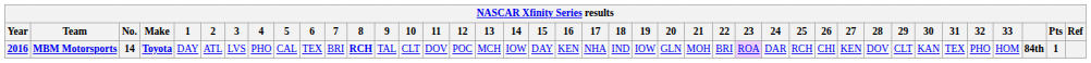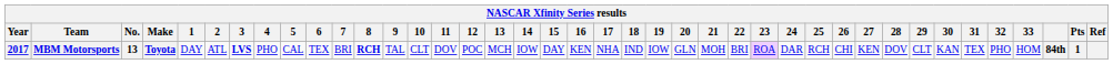MBM Motorsports | Year: 2016 -> 2017
MBM Motorsports | No.: 14 -> 13
MBM Motorsports | 3: normal -> bold
